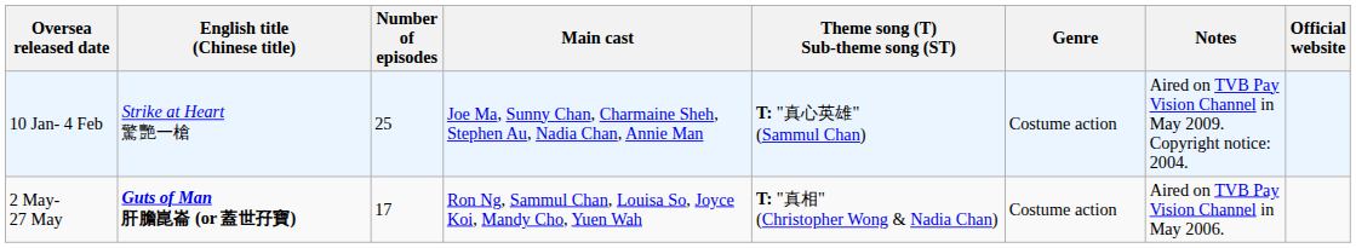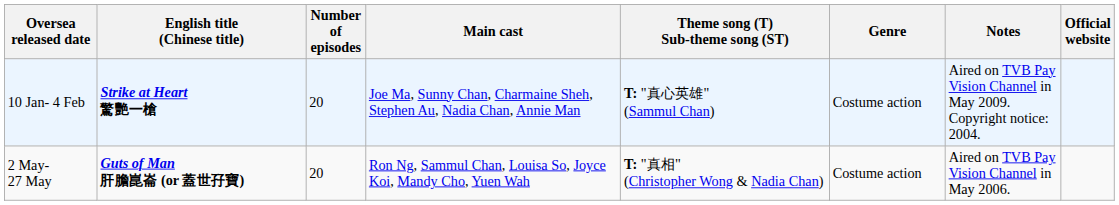10 Jan- 4 Feb | English title (Chinese title): normal -> bold
10 Jan- 4 Feb | Number of episodes: 25 -> 20
2 May- 27 May | Number of episodes: 17 -> 20
